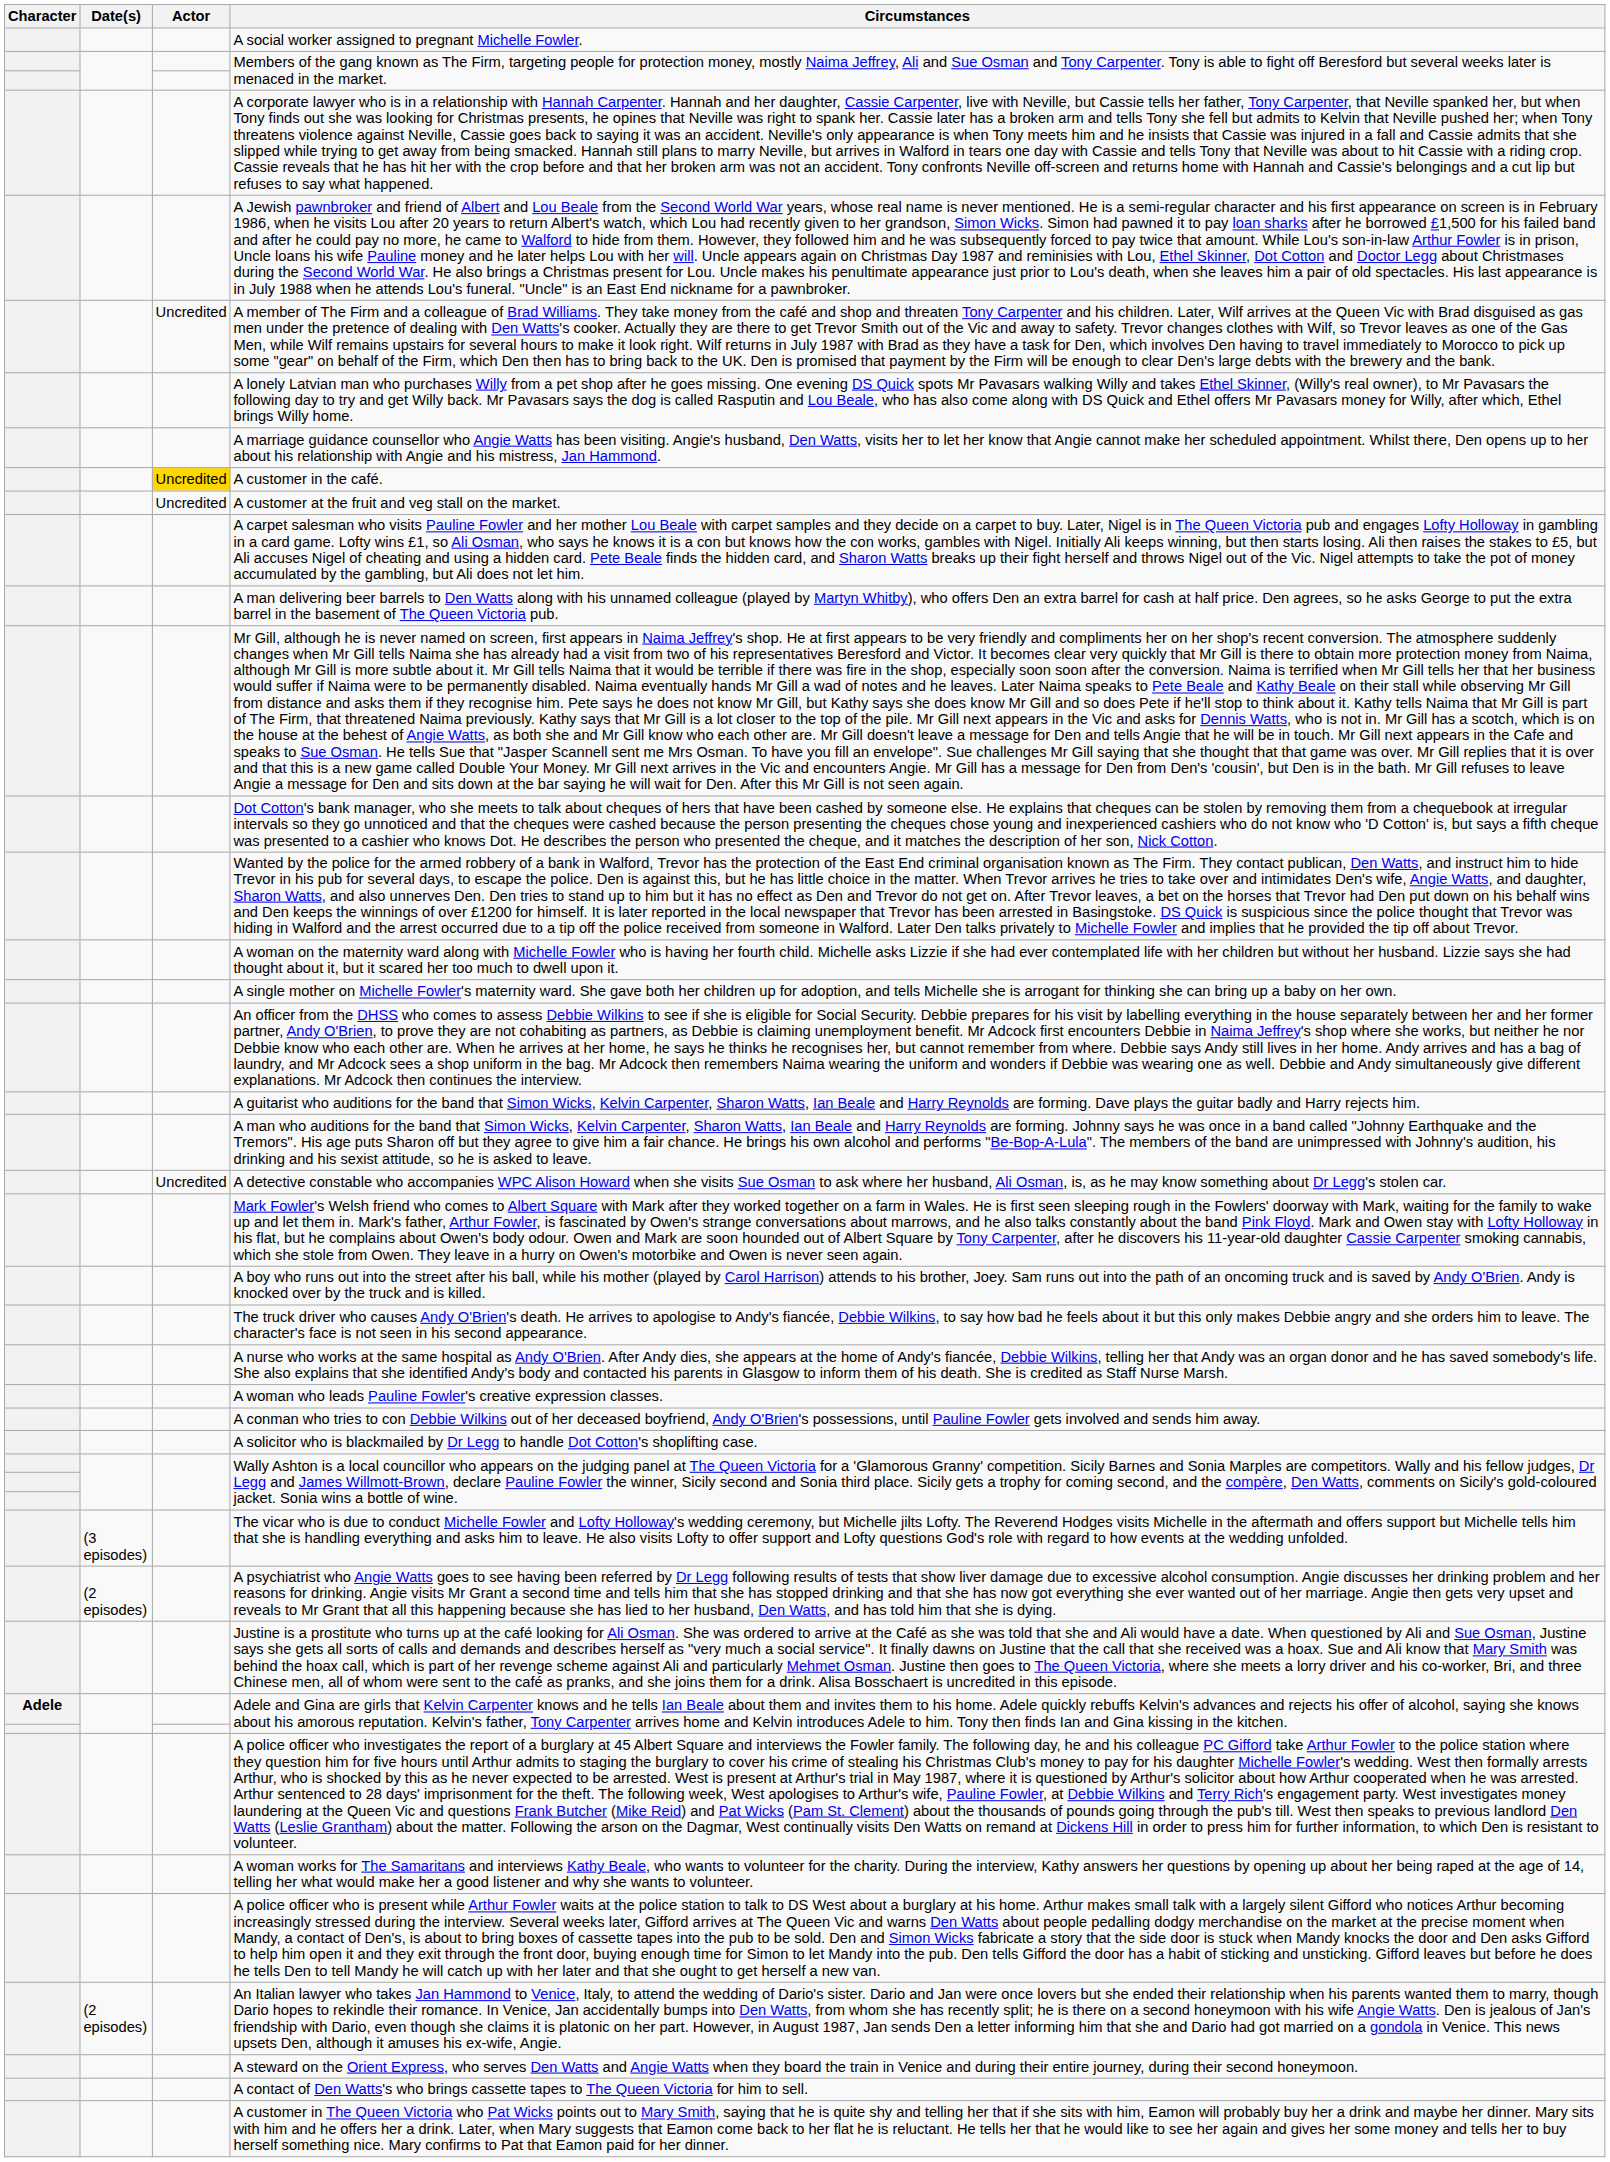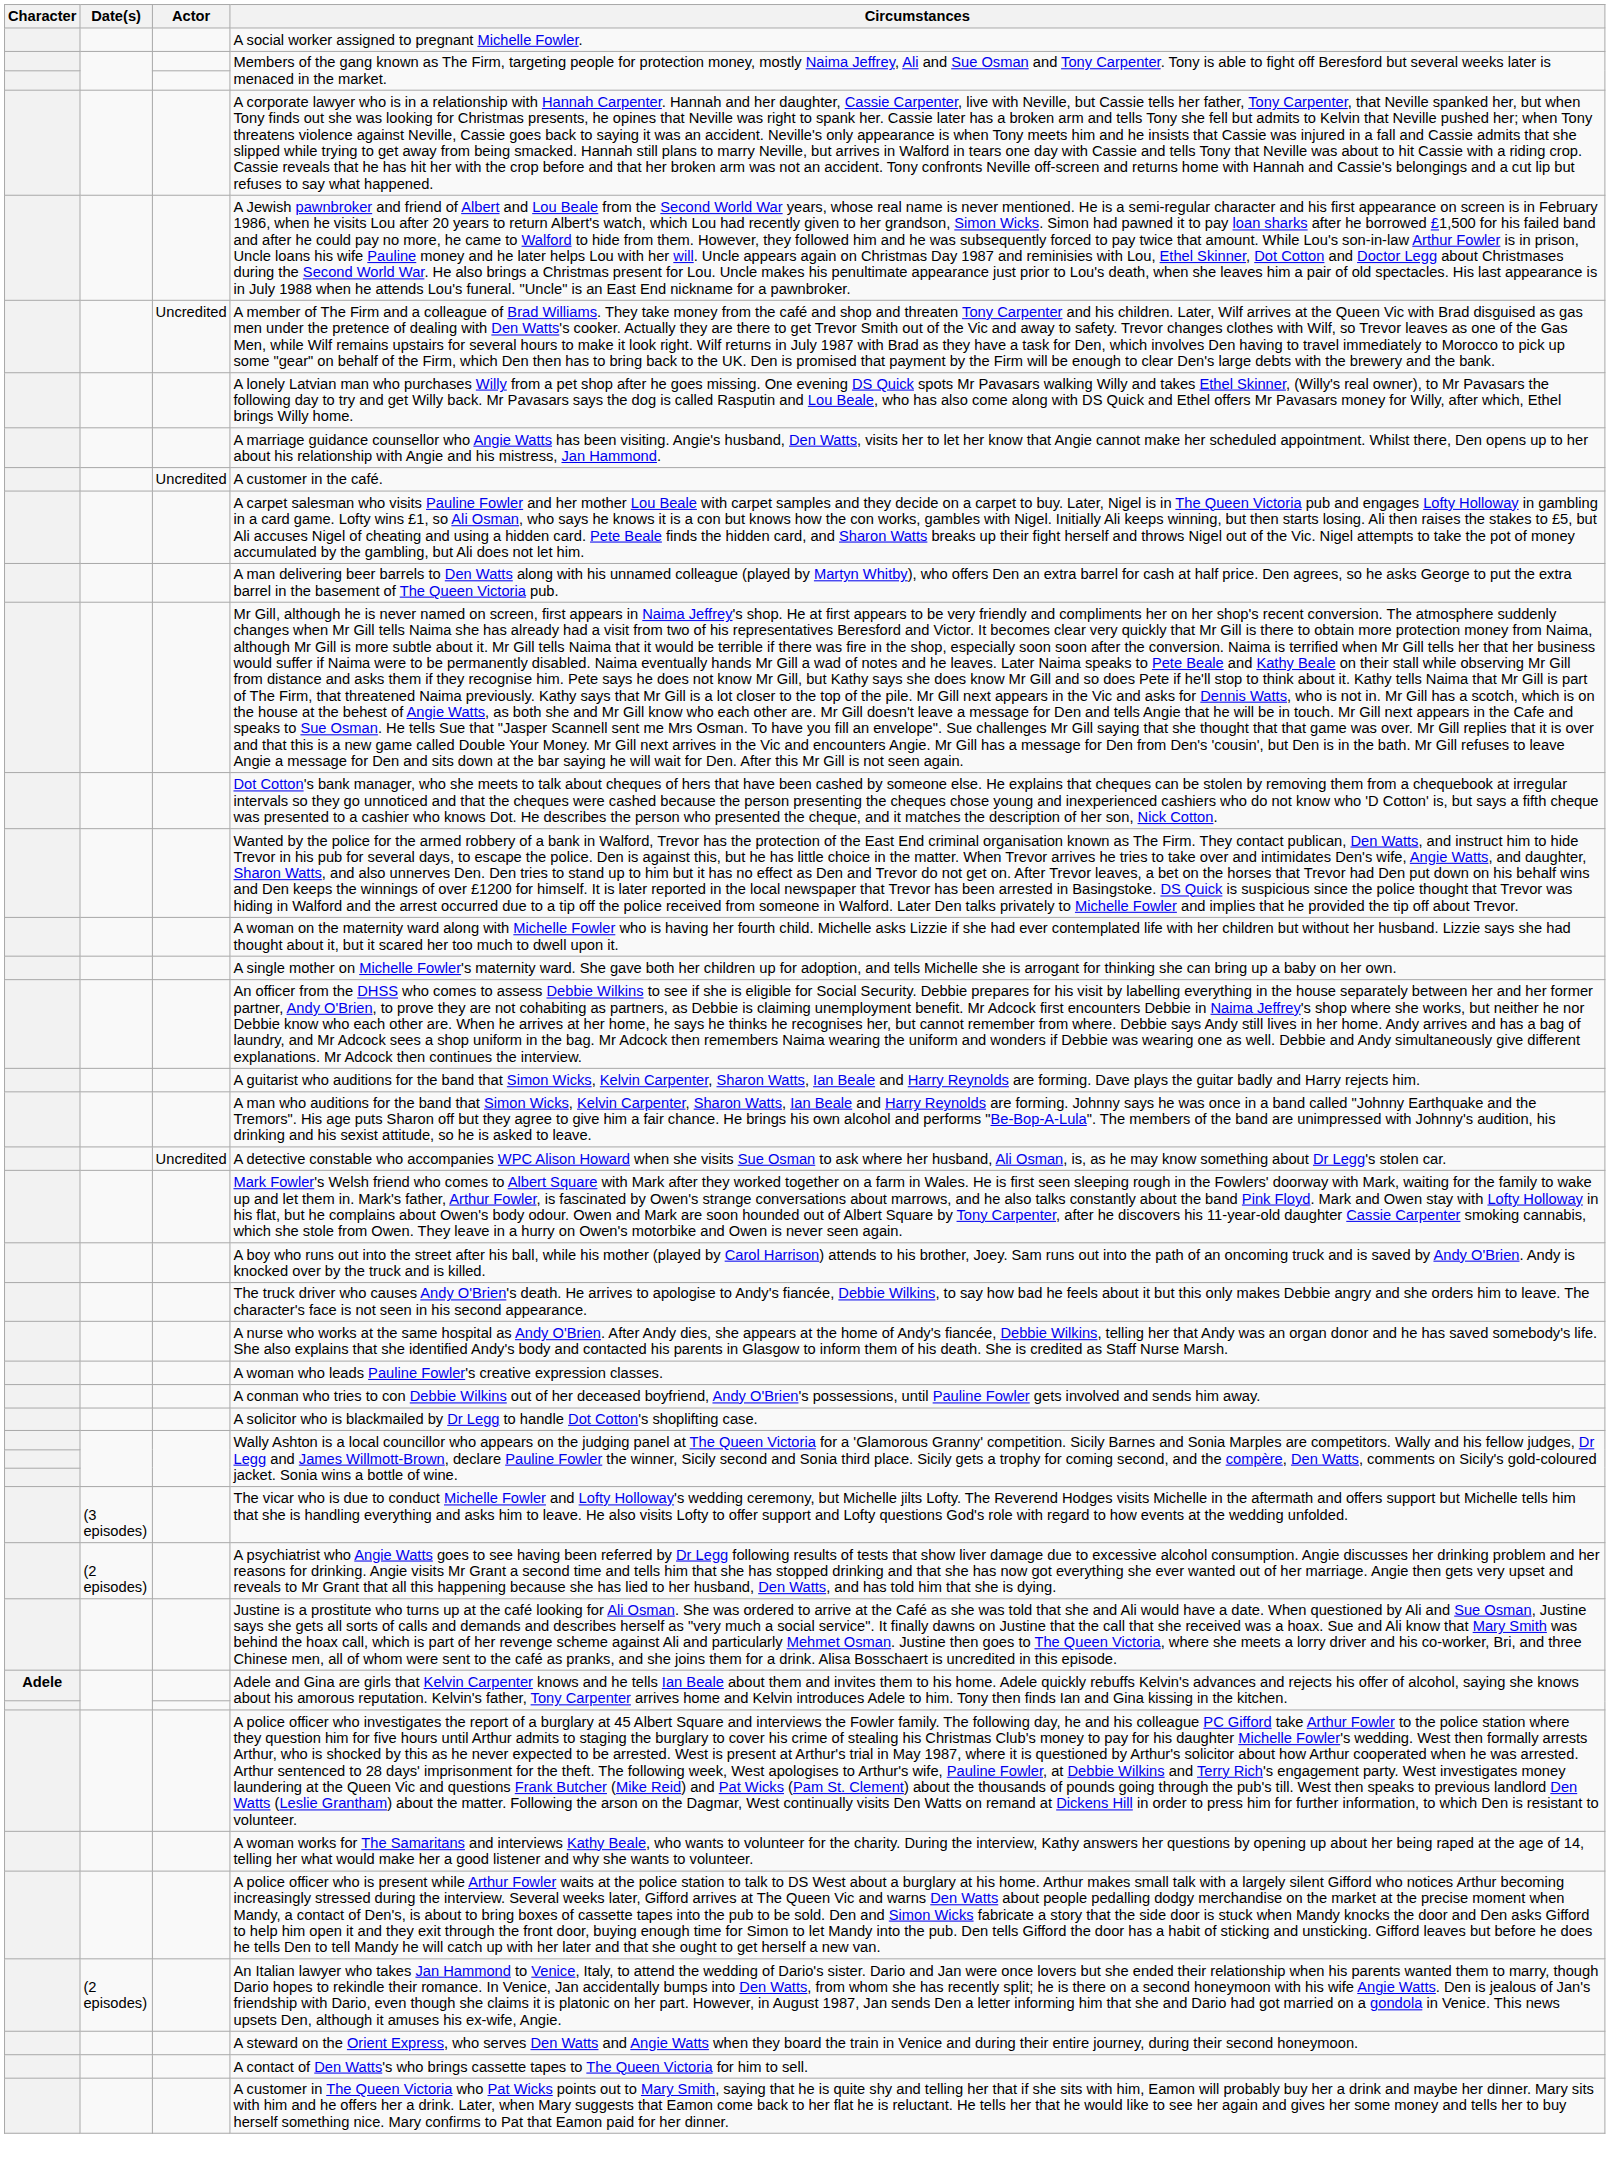A customer in the café. | Actor: gold background -> no background
- row: Uncredited | A customer at the fruit and veg stall on the market.
